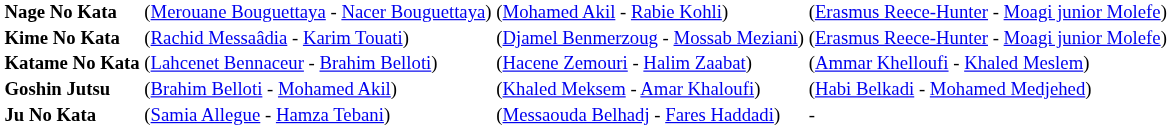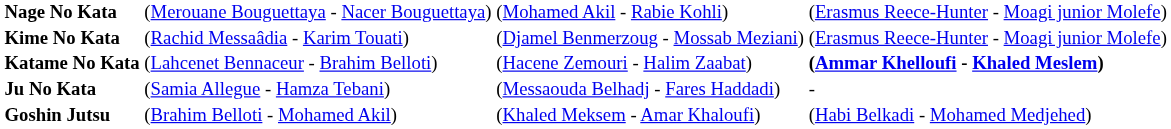Katame No Kata | column 4: normal -> bold
rows swapped: Goshin Jutsu <-> Ju No Kata
